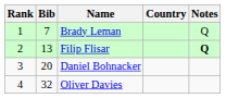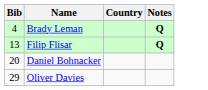- column: Rank | 1 | 2 | 3 | 4
Brady Leman | Bib: 7 -> 4
Brady Leman | Notes: normal -> bold
Oliver Davies | Bib: 32 -> 29
